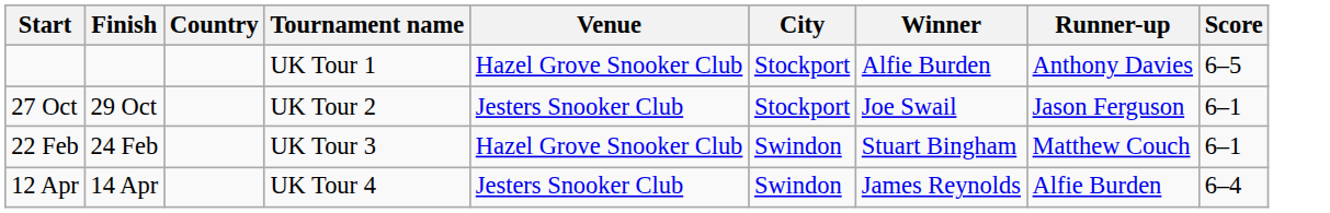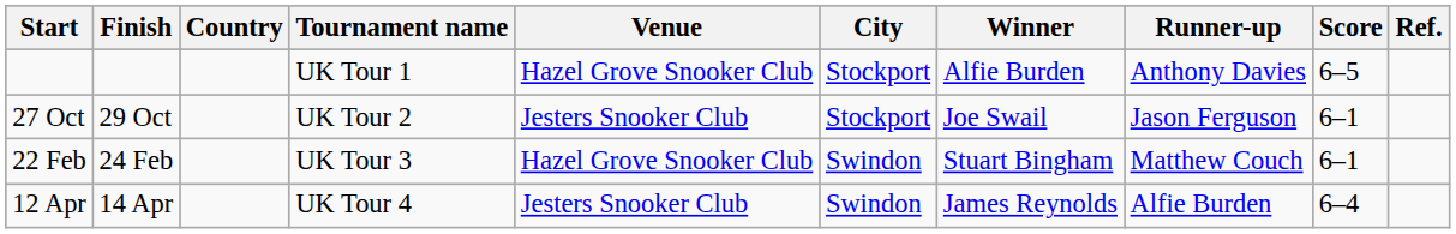+ column: Ref.
